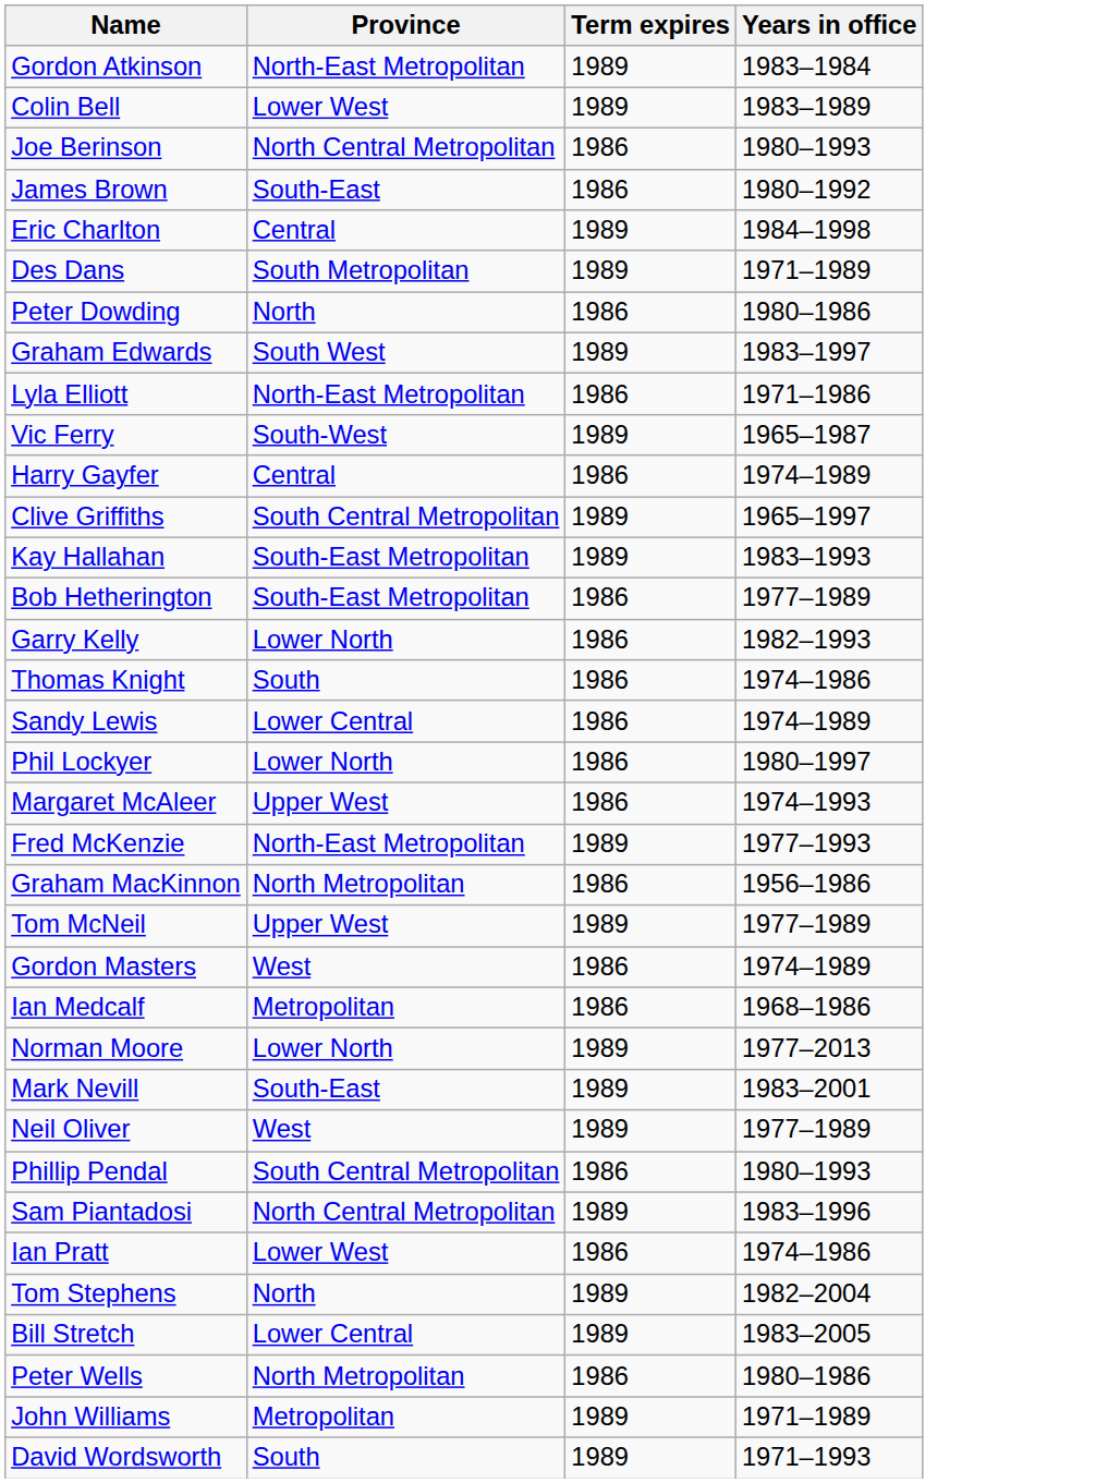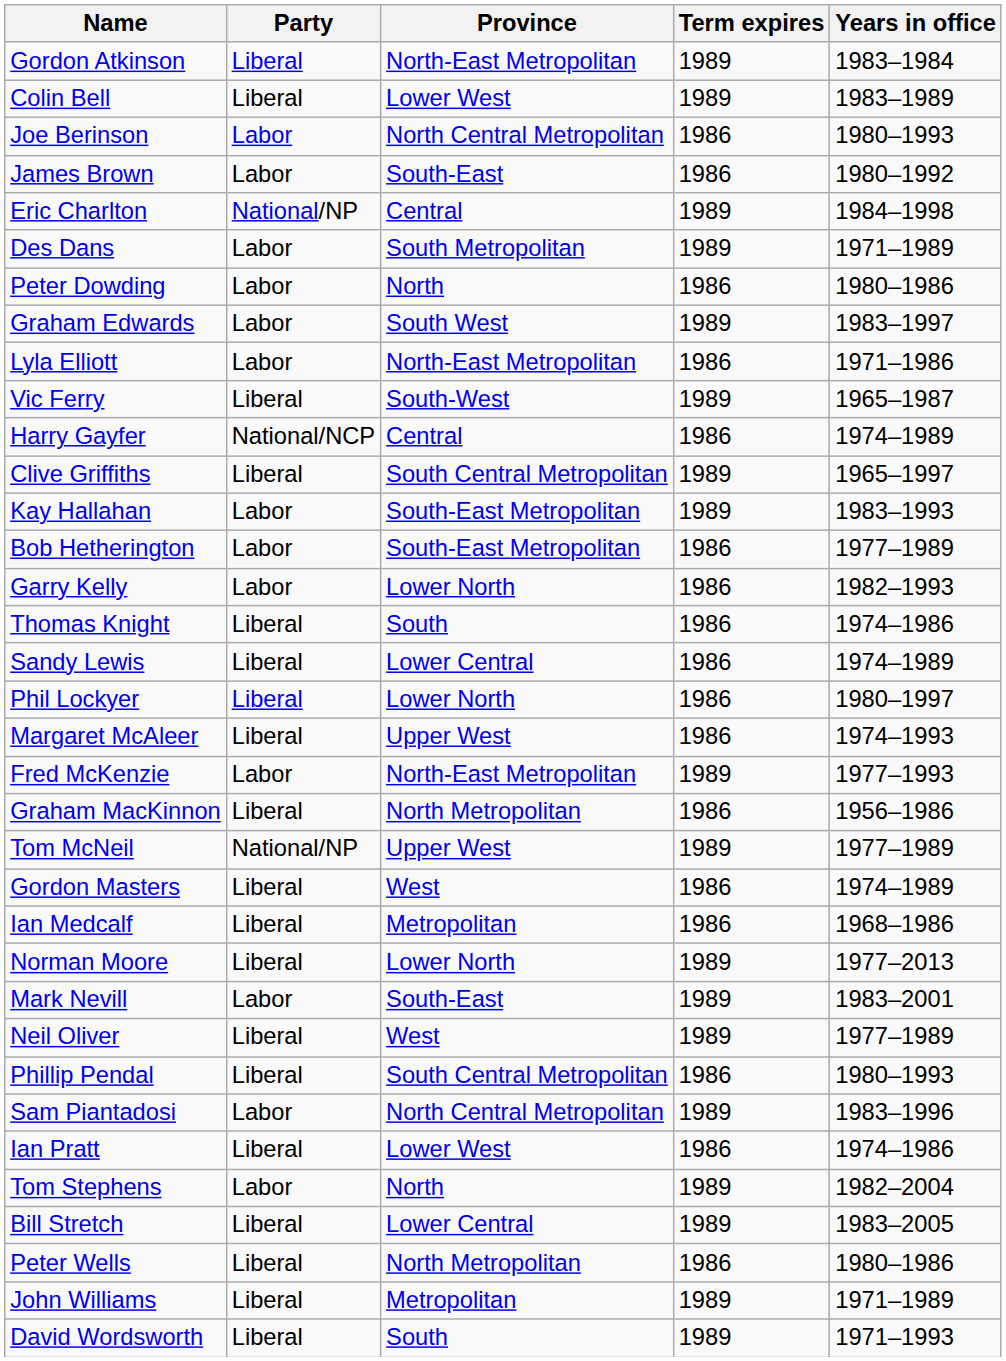+ column: Party | Liberal | Liberal | Labor | Labor | National/NP | Labor | Labor | Labor | Labor | Liberal | National/NCP | Liberal | Labor | Labor | Labor | Liberal | Liberal | Liberal | Liberal | Labor | Liberal | National/NP | Liberal | Liberal | Liberal | Labor | Liberal | Liberal | Labor | Liberal | Labor | Liberal | Liberal | Liberal | Liberal
